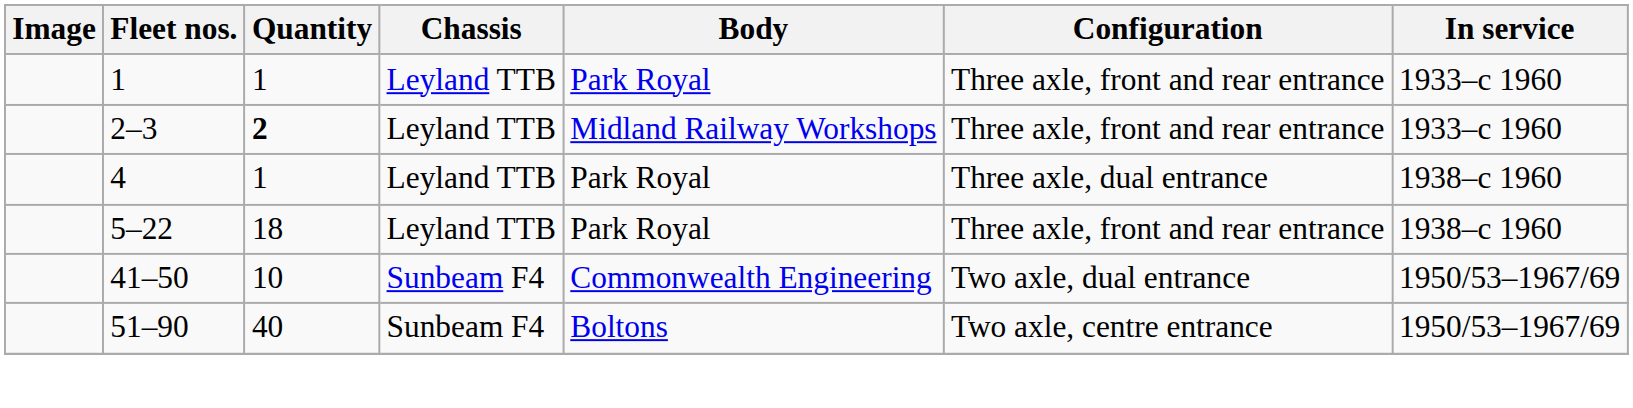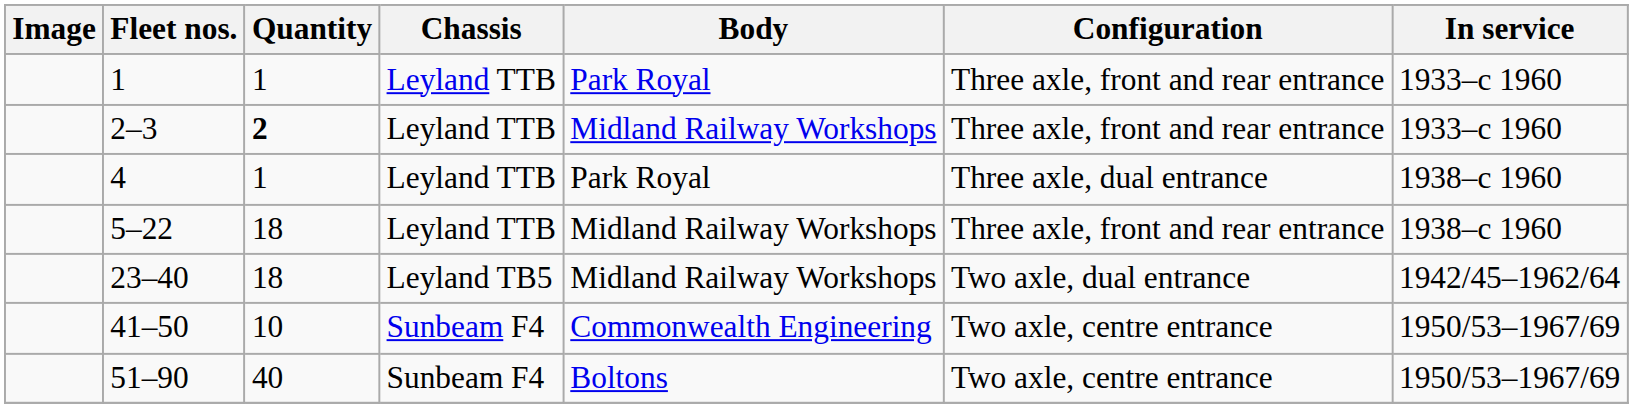5–22 | Body: Park Royal -> Midland Railway Workshops
+ row: 23–40 | 18 | Leyland TB5 | Midland Railway Workshops | Two axle, dual entrance | 1942/45–1962/64
41–50 | Configuration: Two axle, dual entrance -> Two axle, centre entrance
